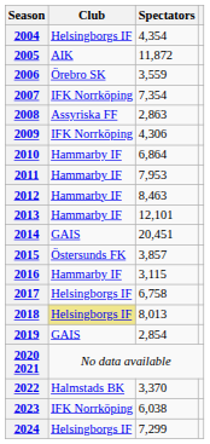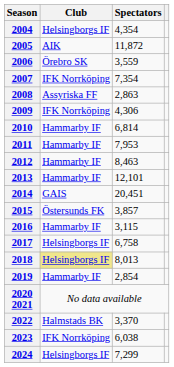2010 | Spectators: 6,864 -> 6,814
2019 | Club: GAIS -> Hammarby IF
